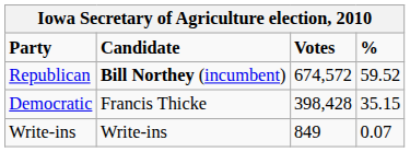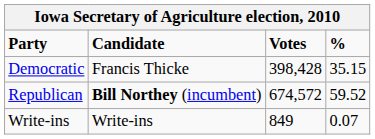rows swapped: Republican <-> Democratic
